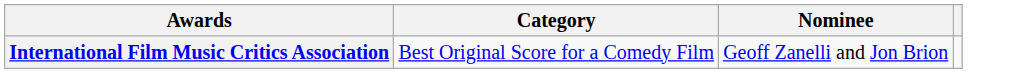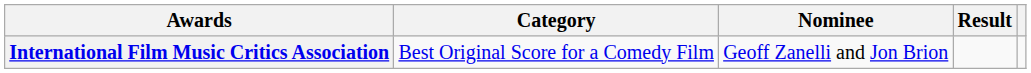+ column: Result
